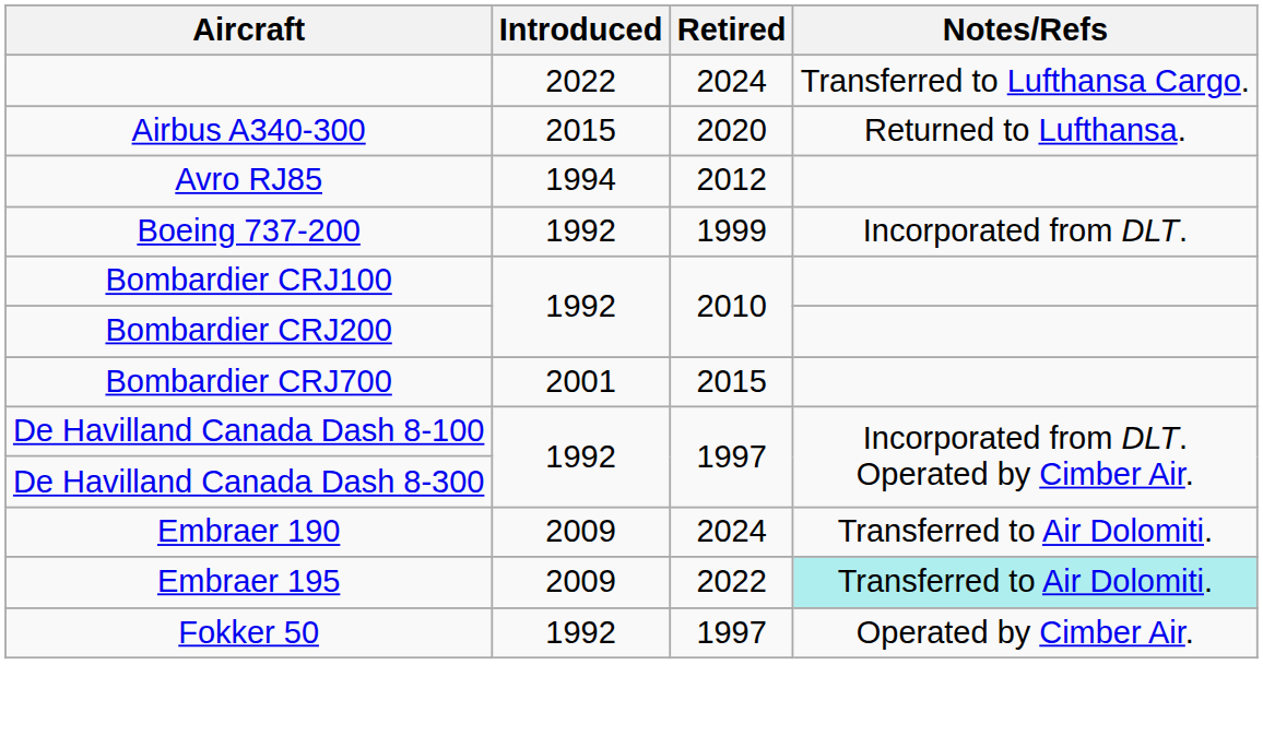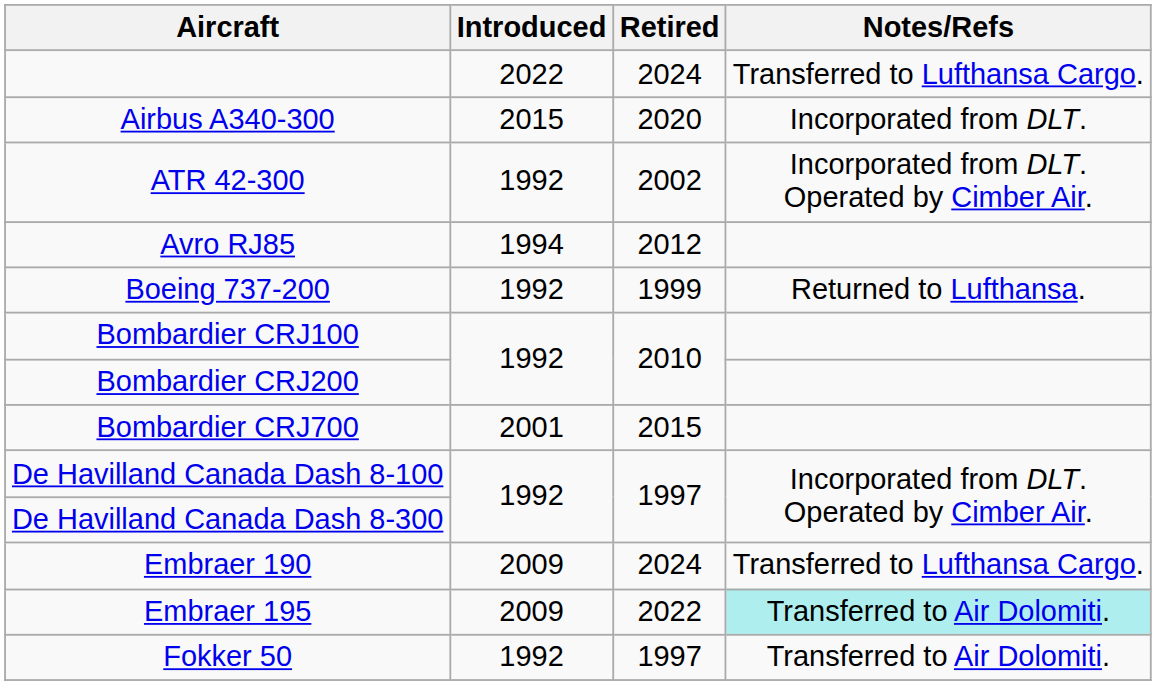Airbus A340-300 | Notes/Refs: Returned to Lufthansa. -> Incorporated from DLT.
+ row: ATR 42-300 | 1992 | 2002 | Incorporated from DLT. Operated by Cimber Air.
Boeing 737-200 | Notes/Refs: Incorporated from DLT. -> Returned to Lufthansa.
Embraer 190 | Notes/Refs: Transferred to Air Dolomiti. -> Transferred to Lufthansa Cargo.
Fokker 50 | Notes/Refs: Operated by Cimber Air. -> Transferred to Air Dolomiti.
